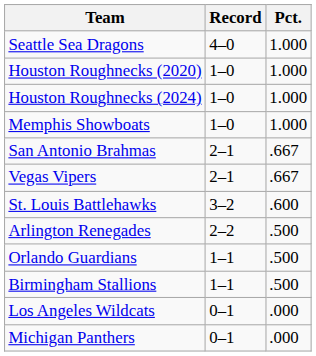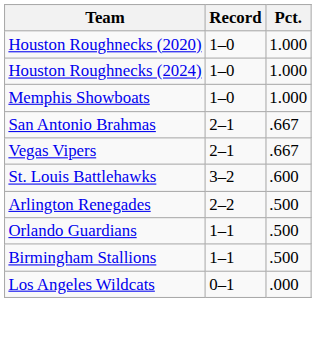- row: Seattle Sea Dragons | 4–0 | 1.000
- row: Michigan Panthers | 0–1 | .000
